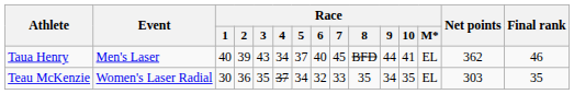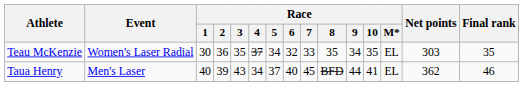rows swapped: Taua Henry <-> Teau McKenzie
